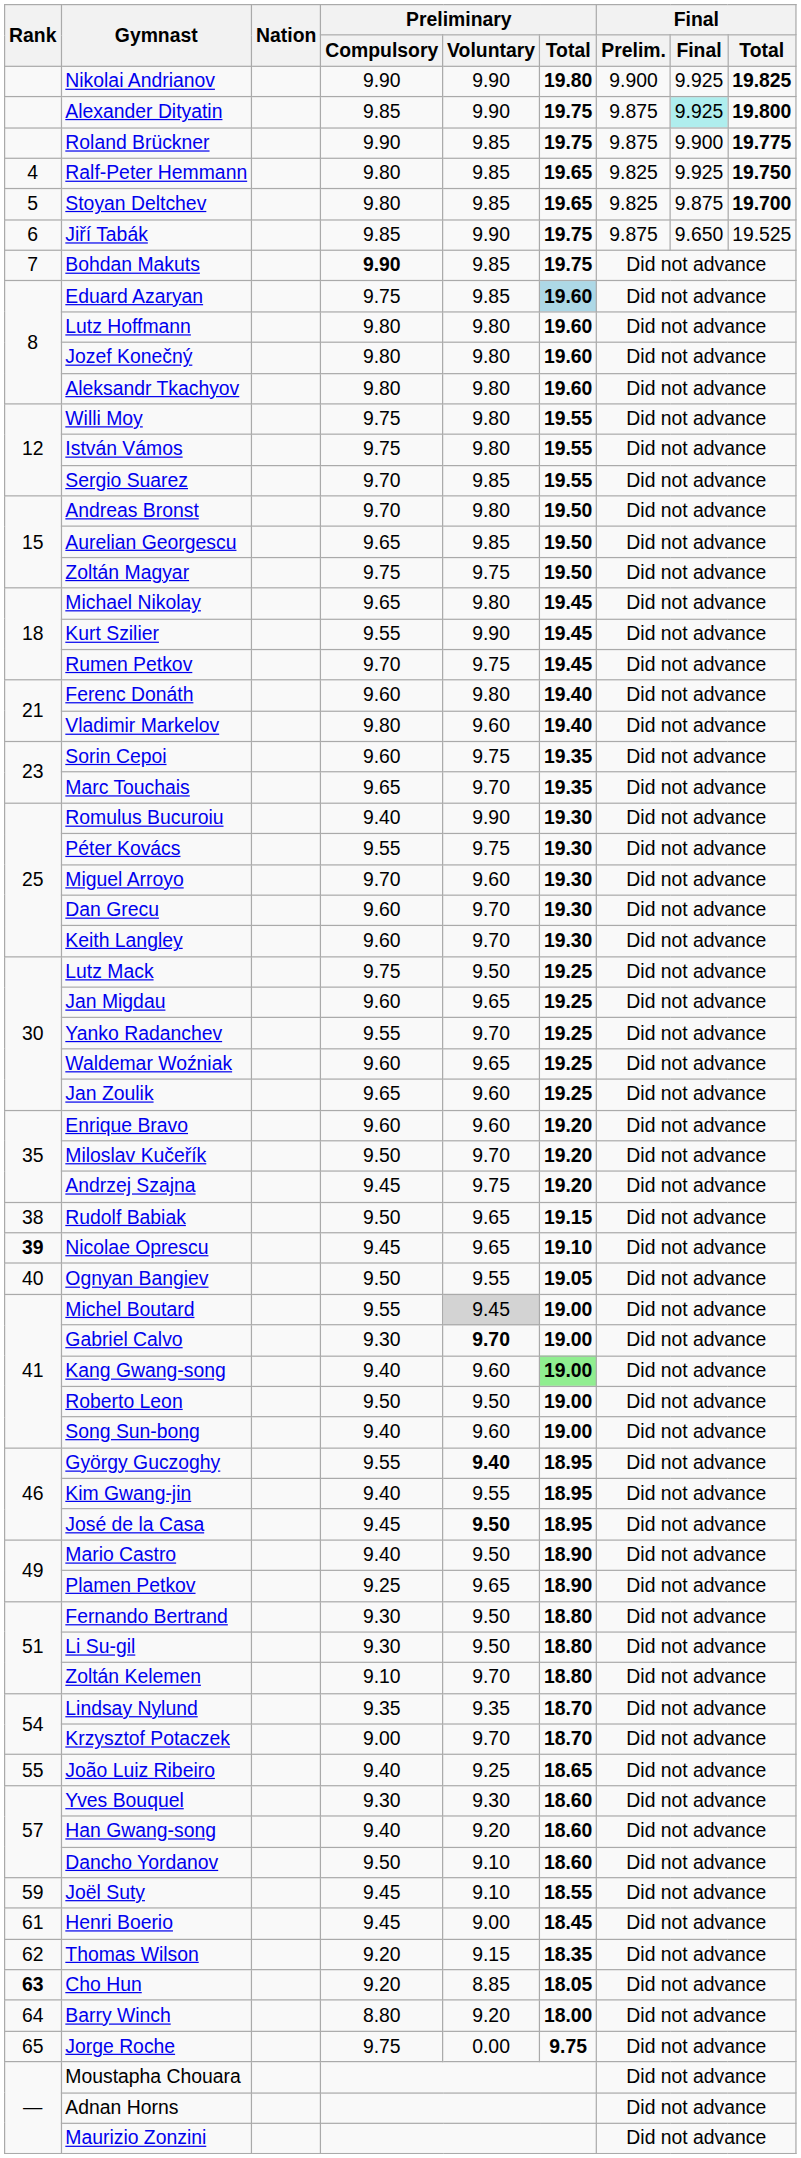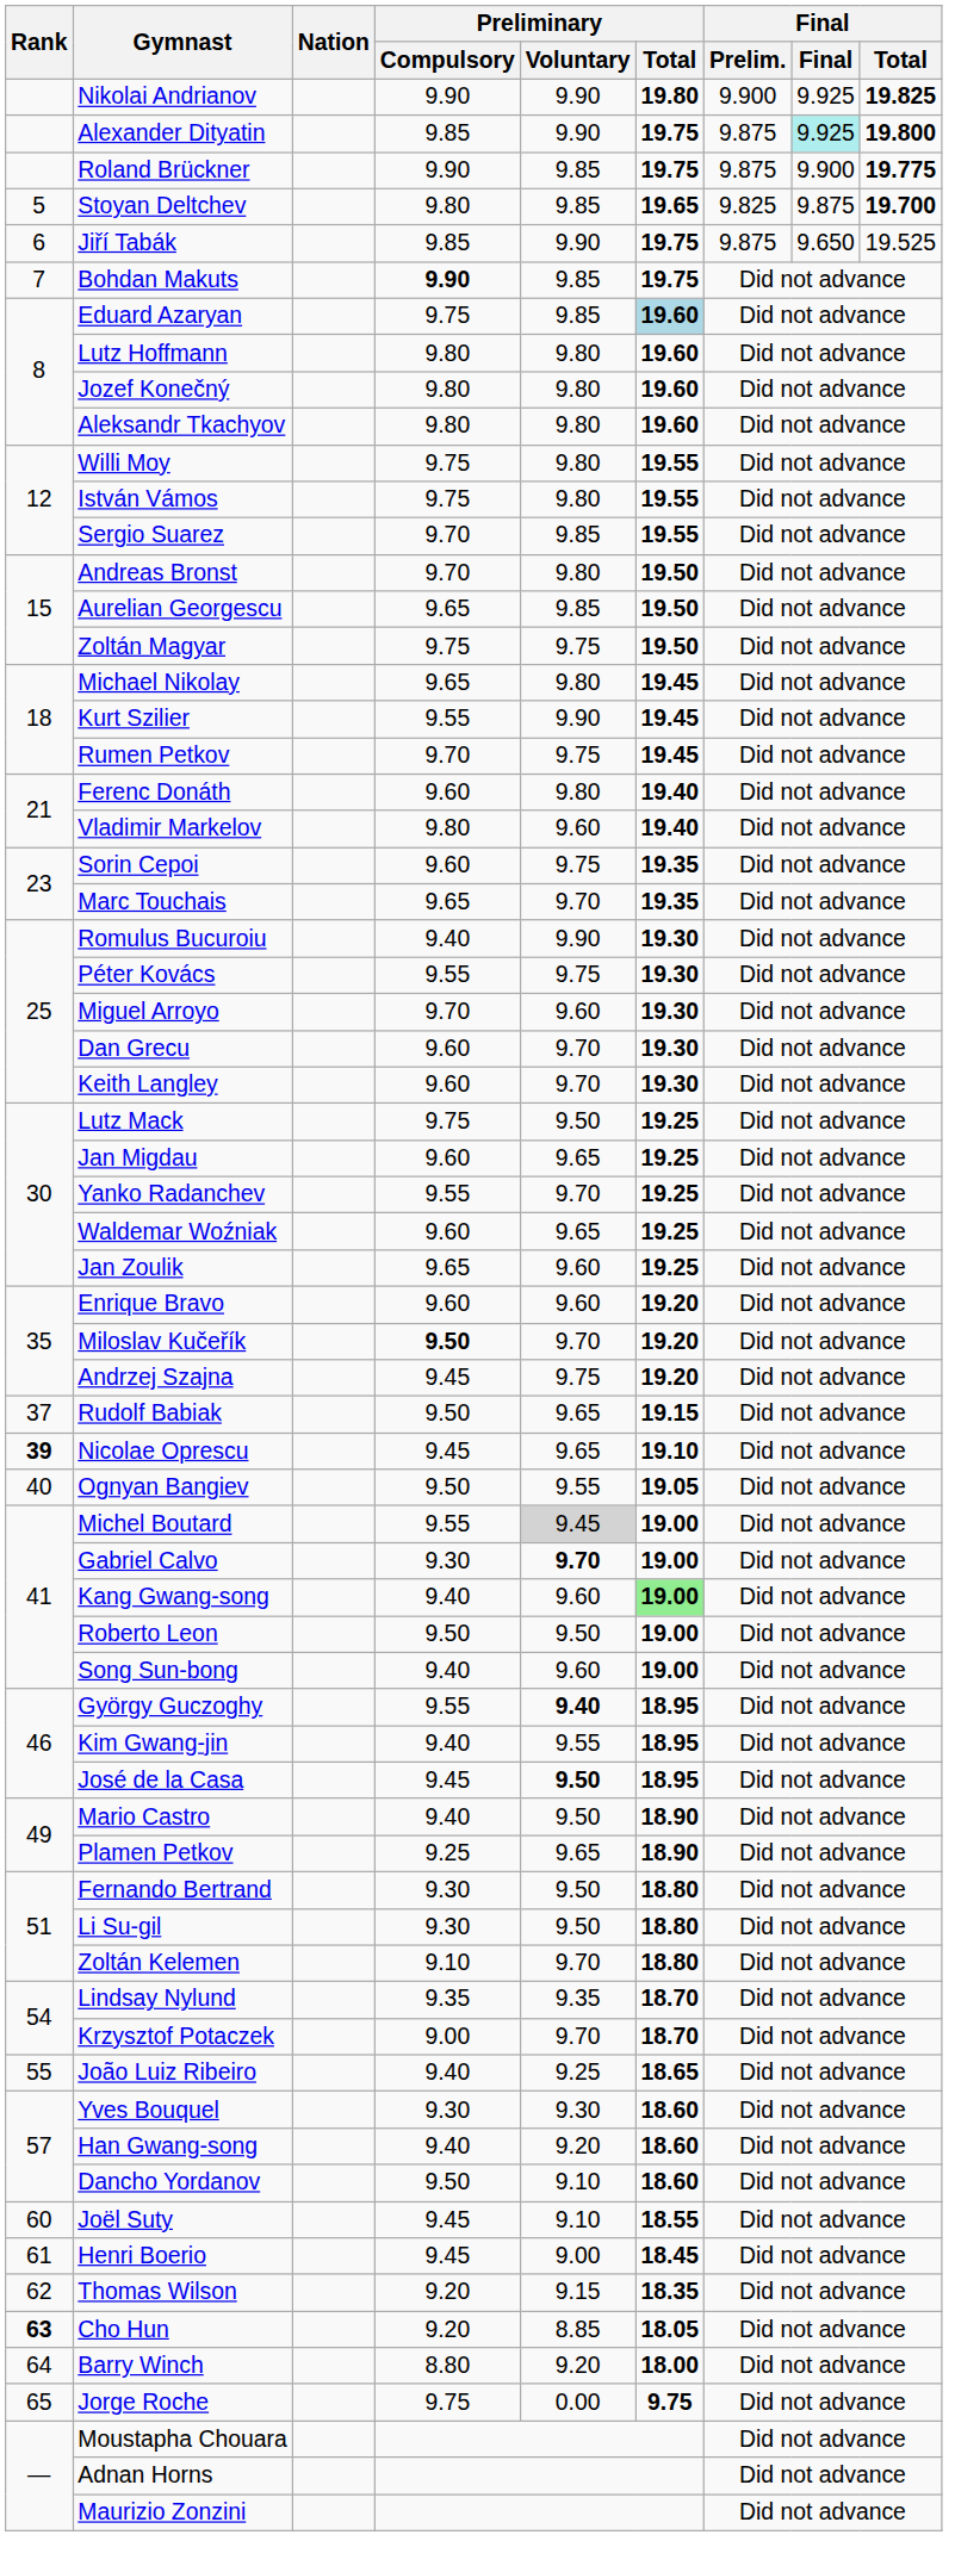- row: 4 | Ralf-Peter Hemmann | 9.80 | 9.85 | 19.65 | 9.825 | 9.925 | 19.750
Miloslav Kučeřík | Preliminary / Compulsory: normal -> bold
Rudolf Babiak | Rank: 38 -> 37
Joël Suty | Rank: 59 -> 60
